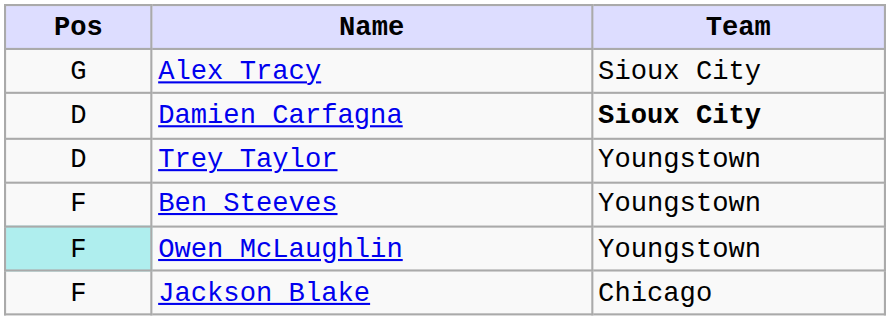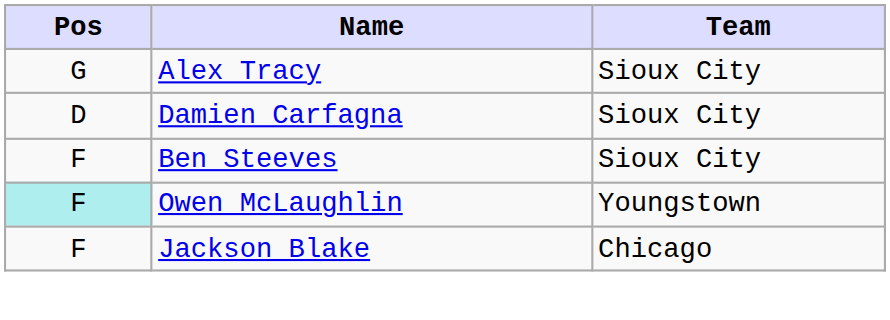Damien Carfagna | Team: bold -> normal
- row: D | Trey Taylor | Youngstown
Ben Steeves | Team: Youngstown -> Sioux City
